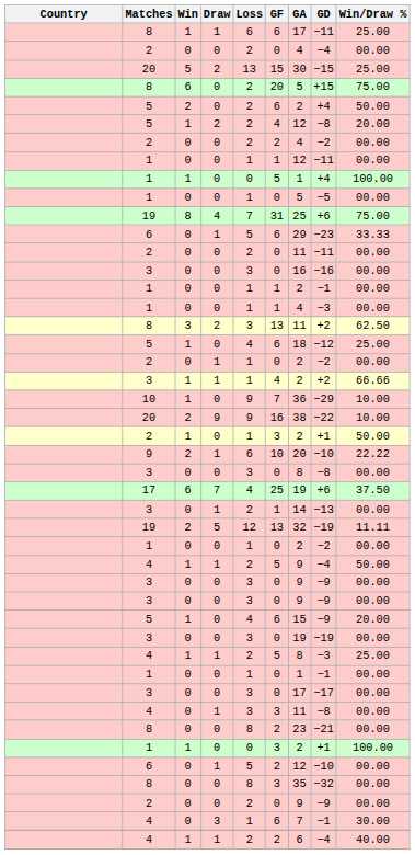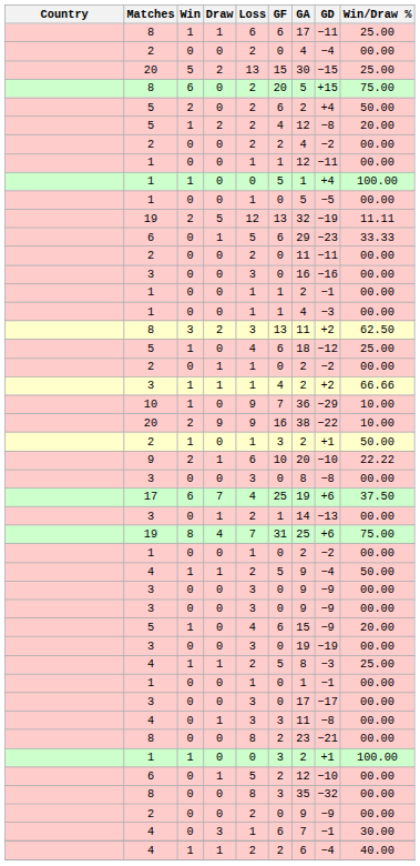rows swapped: 19 / 2 <-> 19 / 8
